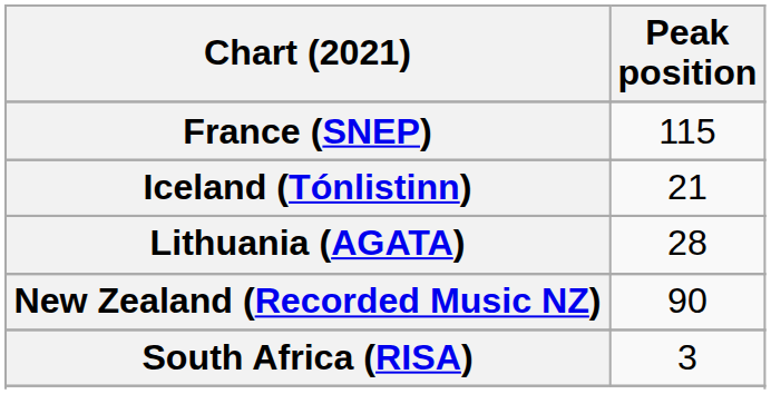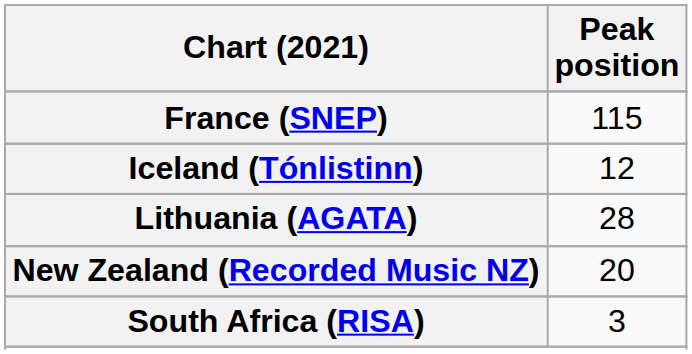Iceland (Tónlistinn) | Peak position: 21 -> 12
New Zealand (Recorded Music NZ) | Peak position: 90 -> 20
